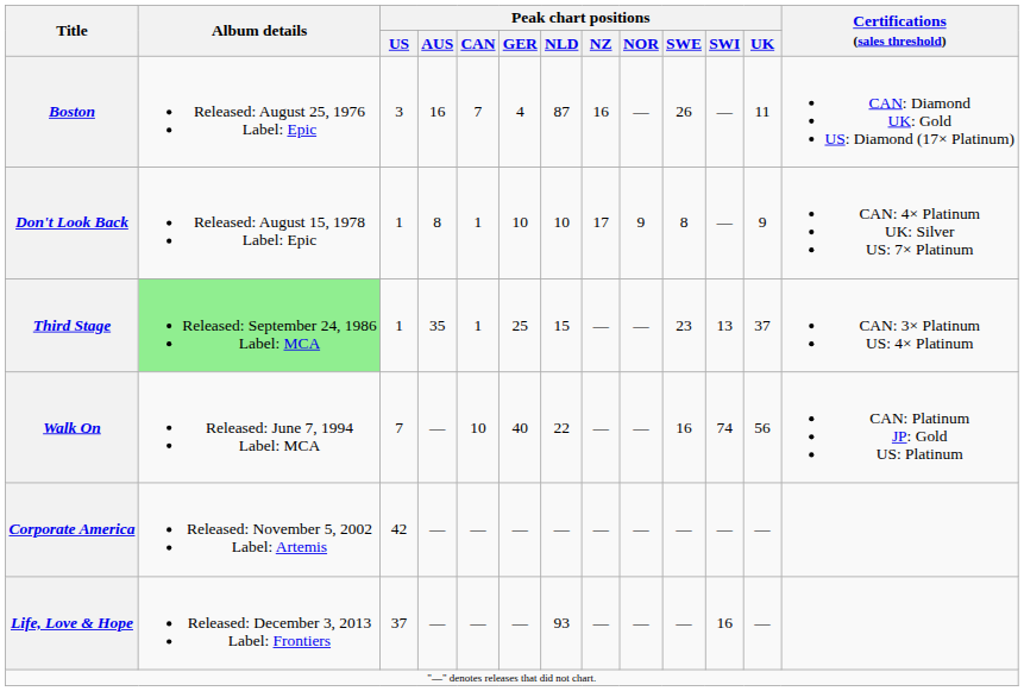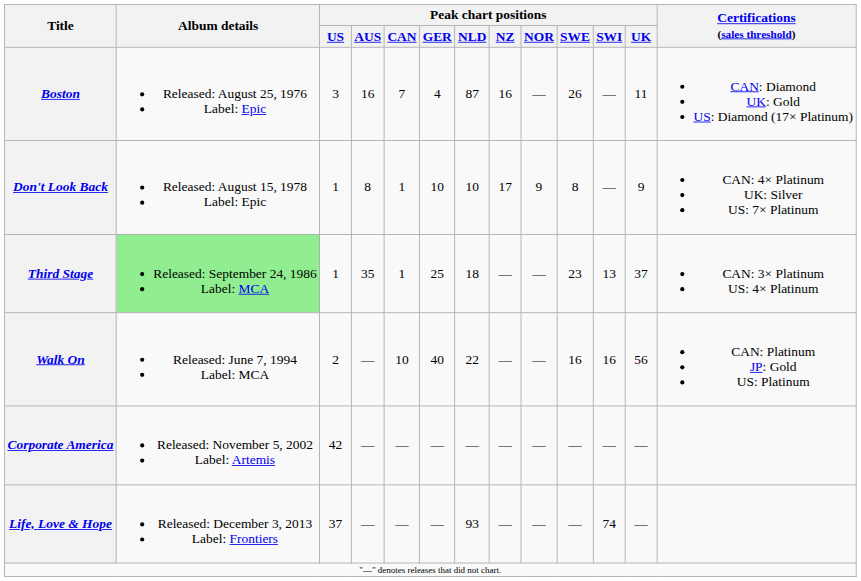Third Stage | Peak chart positions / NLD: 15 -> 18
Walk On | Peak chart positions / US: 7 -> 2
Walk On | Peak chart positions / SWI: 74 -> 16
Life, Love & Hope | Peak chart positions / SWI: 16 -> 74
